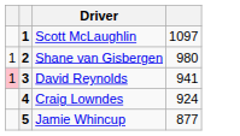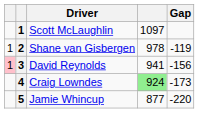+ column: Gap | -119 | -156 | -173 | -220
Shane van Gisbergen | column 4: 980 -> 978
Craig Lowndes | column 4: no background -> lightgreen background
